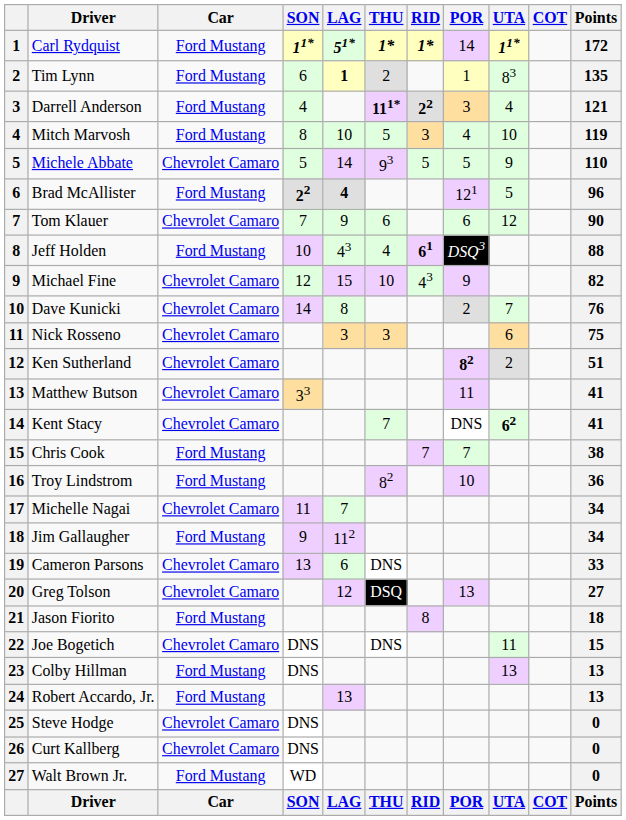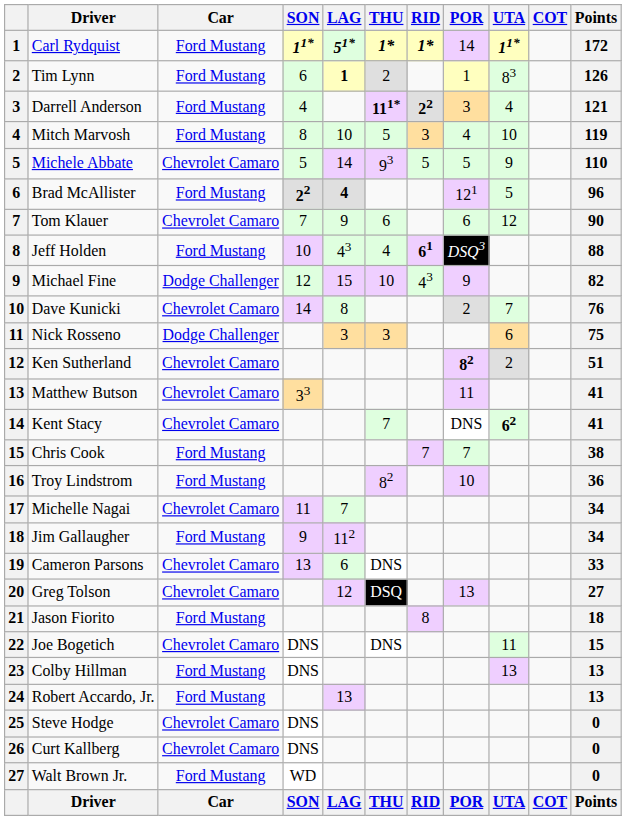Tim Lynn | Points: 135 -> 126
Michael Fine | Car: Chevrolet Camaro -> Dodge Challenger
Nick Rosseno | Car: Chevrolet Camaro -> Dodge Challenger
